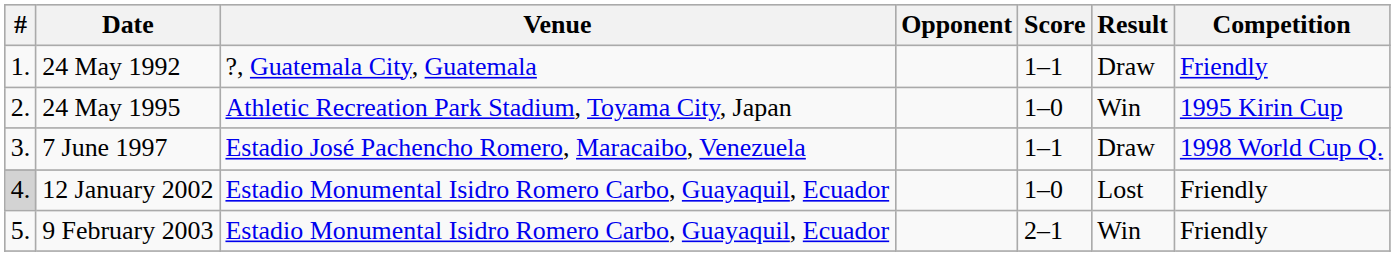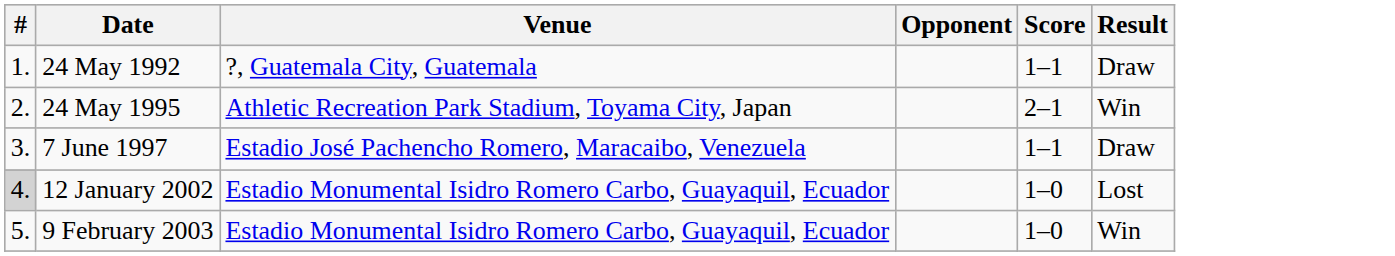- column: Competition | Friendly | 1995 Kirin Cup | 1998 World Cup Q. | Friendly | Friendly
24 May 1995 | Score: 1–0 -> 2–1
9 February 2003 | Score: 2–1 -> 1–0
